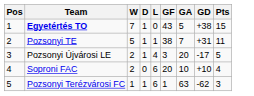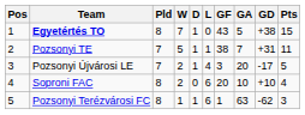+ column: Pld | 8 | 7 | 7 | 8 | 8
